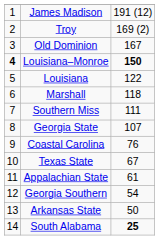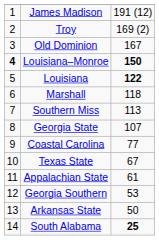Louisiana | column 3: normal -> bold
Southern Miss | column 3: 111 -> 113
Coastal Carolina | column 3: 76 -> 77
Georgia Southern | column 3: 54 -> 53
